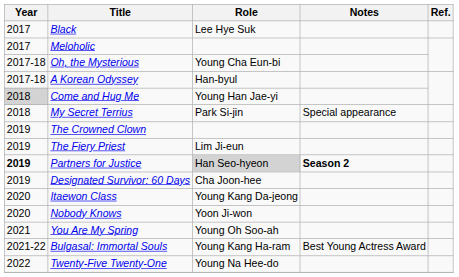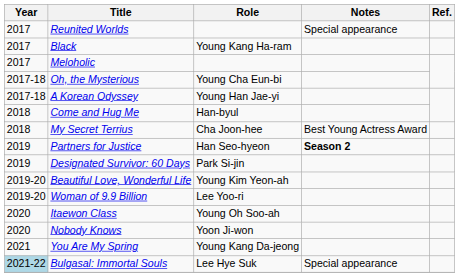+ row: 2017 | Reunited Worlds | Special appearance
Black | Role: Lee Hye Suk -> Young Kang Ha-ram
A Korean Odyssey | Role: Han-byul -> Young Han Jae-yi
Come and Hug Me | Year: lightgrey background -> no background
Come and Hug Me | Role: Young Han Jae-yi -> Han-byul
My Secret Terrius | Role: Park Si-jin -> Cha Joon-hee
My Secret Terrius | Notes: Special appearance -> Best Young Actress Award
- row: 2019 | The Crowned Clown
- row: 2019 | The Fiery Priest | Lim Ji-eun
Partners for Justice | Year: bold -> normal
Partners for Justice | Role: lightgrey background -> no background
Designated Survivor: 60 Days | Role: Cha Joon-hee -> Park Si-jin
+ row: 2019-20 | Beautiful Love, Wonderful Life | Young Kim Yeon-ah
+ row: 2019-20 | Woman of 9.9 Billion | Lee Yoo-ri
Itaewon Class | Role: Young Kang Da-jeong -> Young Oh Soo-ah
You Are My Spring | Role: Young Oh Soo-ah -> Young Kang Da-jeong
Bulgasal: Immortal Souls | Year: no background -> lightblue background
Bulgasal: Immortal Souls | Role: Young Kang Ha-ram -> Lee Hye Suk
Bulgasal: Immortal Souls | Notes: Best Young Actress Award -> Special appearance
- row: 2022 | Twenty-Five Twenty-One | Young Na Hee-do
